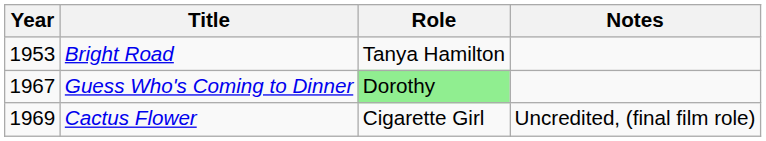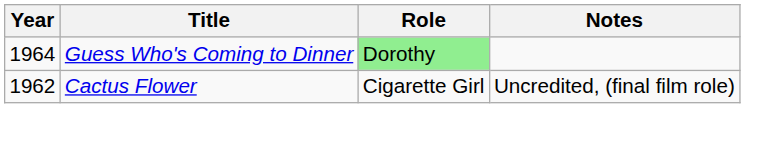- row: 1953 | Bright Road | Tanya Hamilton
Guess Who's Coming to Dinner | Year: 1967 -> 1964
Cactus Flower | Year: 1969 -> 1962
